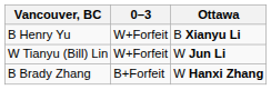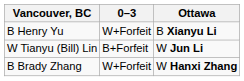W Tianyu (Bill) Lin | 0–3: W+Forfeit -> B+Forfeit
B Brady Zhang | 0–3: B+Forfeit -> W+Forfeit
